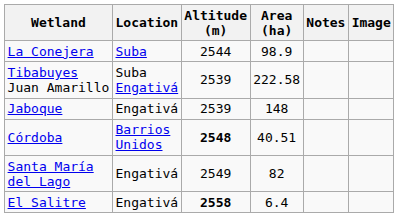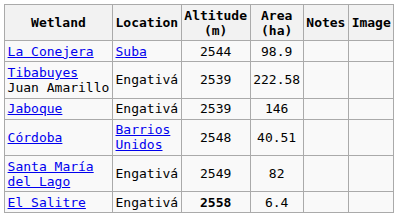Tibabuyes Juan Amarillo | Location: Suba Engativá -> Engativá
Jaboque | Area (ha): 148 -> 146
Córdoba | Altitude (m): bold -> normal
